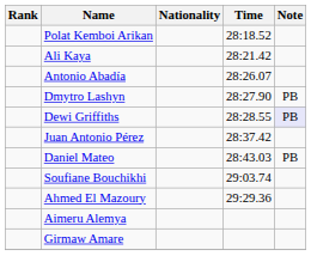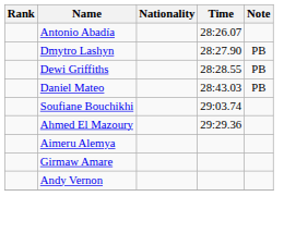- row: Polat Kemboi Arikan | 28:18.52
- row: Ali Kaya | 28:21.42
Dewi Griffiths | Note: lavender background -> no background
- row: Juan Antonio Pérez | 28:37.42
+ row: Andy Vernon
